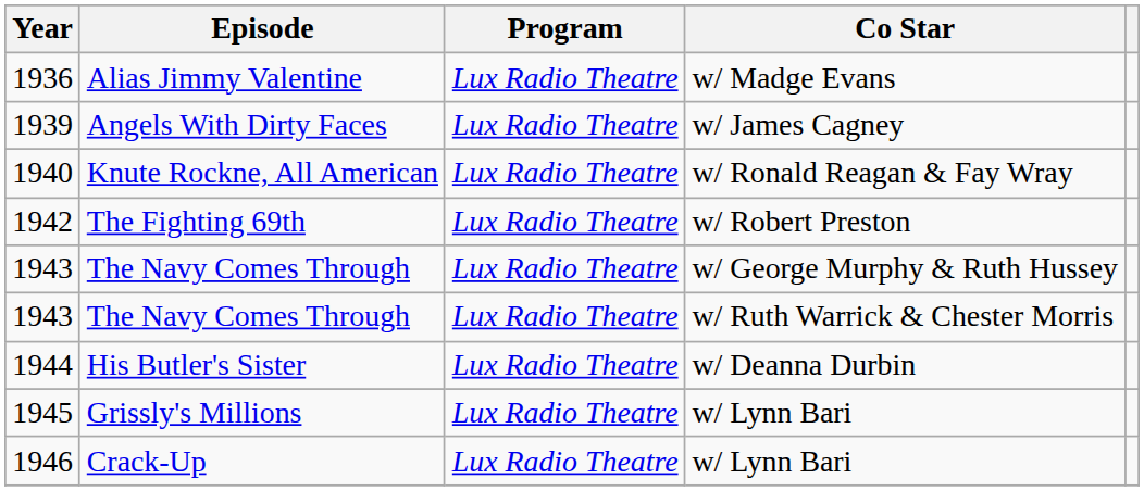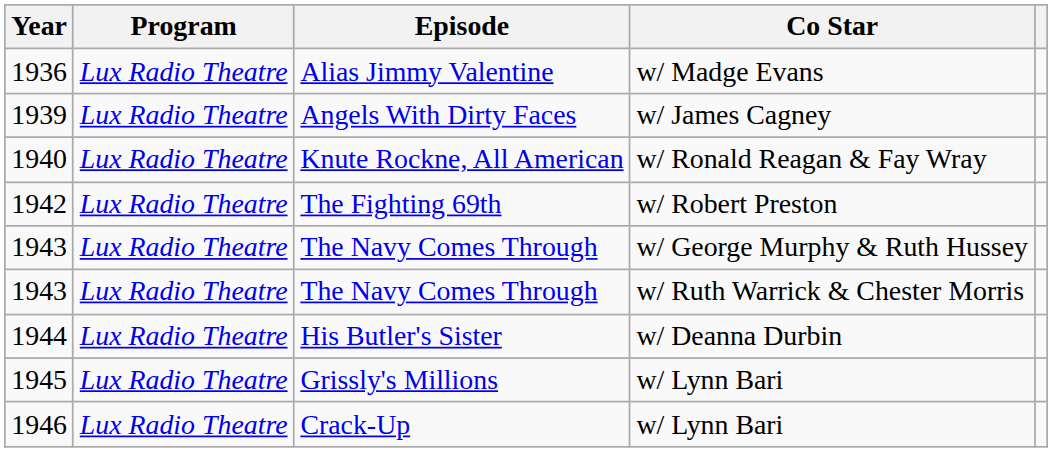columns swapped: Program <-> Episode
